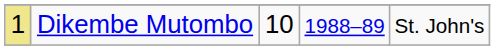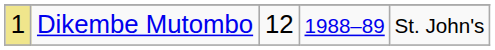Dikembe Mutombo | column 3: 10 -> 12
